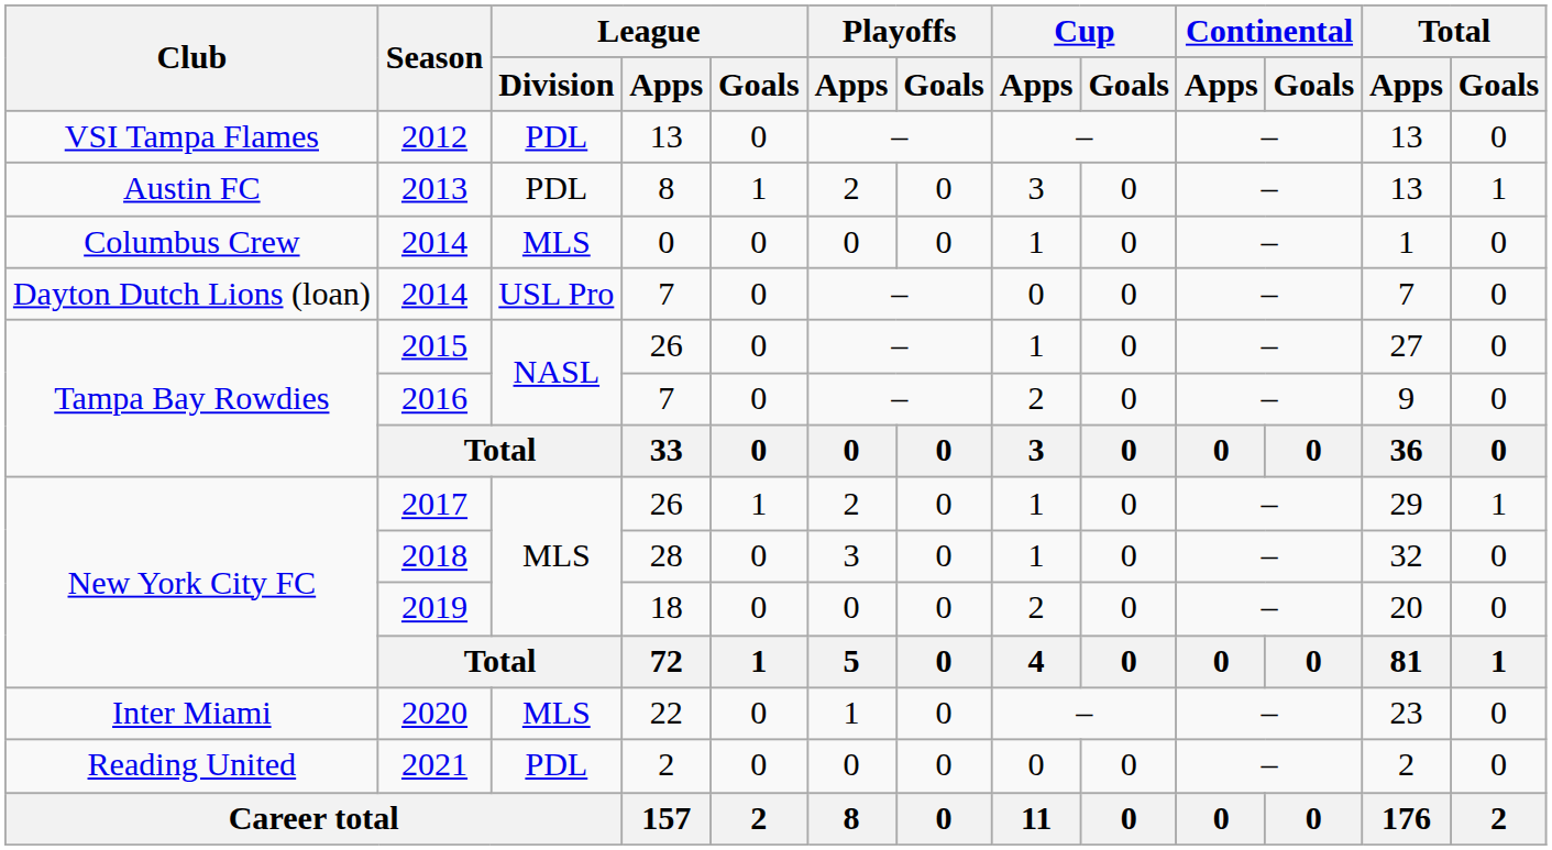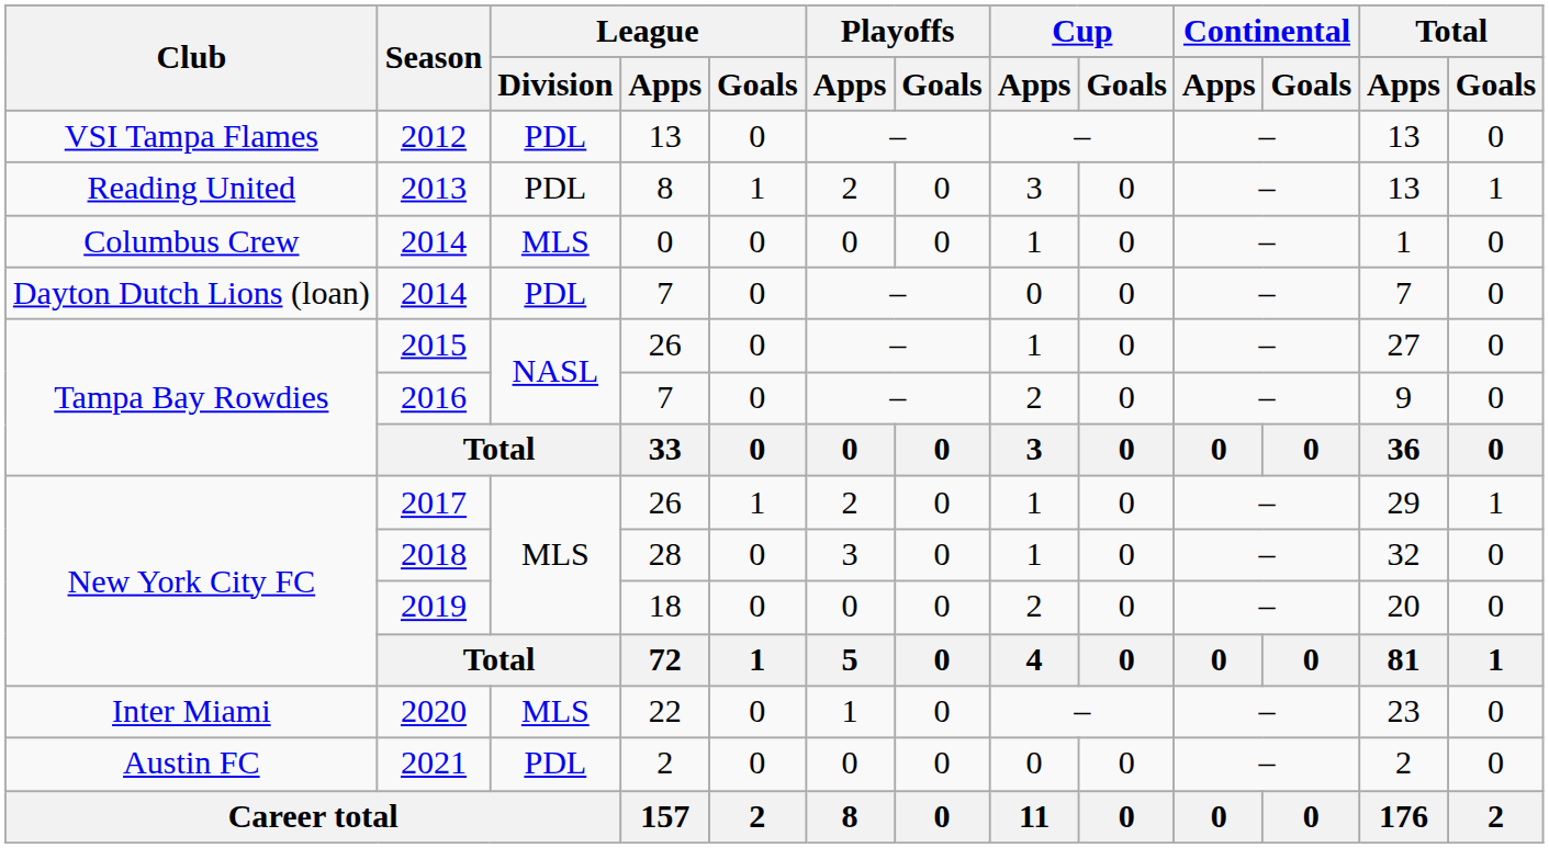2013 | Club: Austin FC -> Reading United
2014 / 7 | League / Division: USL Pro -> PDL
2021 | Club: Reading United -> Austin FC
